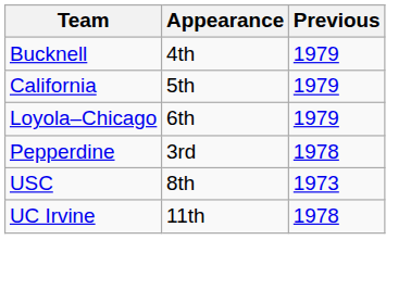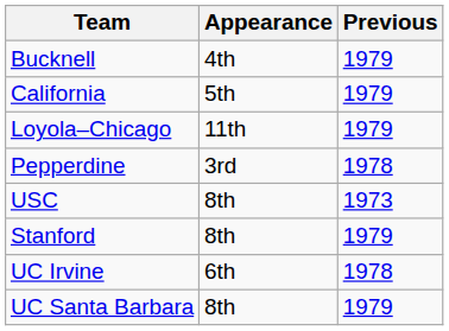Loyola–Chicago | Appearance: 6th -> 11th
+ row: Stanford | 8th | 1979
UC Irvine | Appearance: 11th -> 6th
+ row: UC Santa Barbara | 8th | 1979
